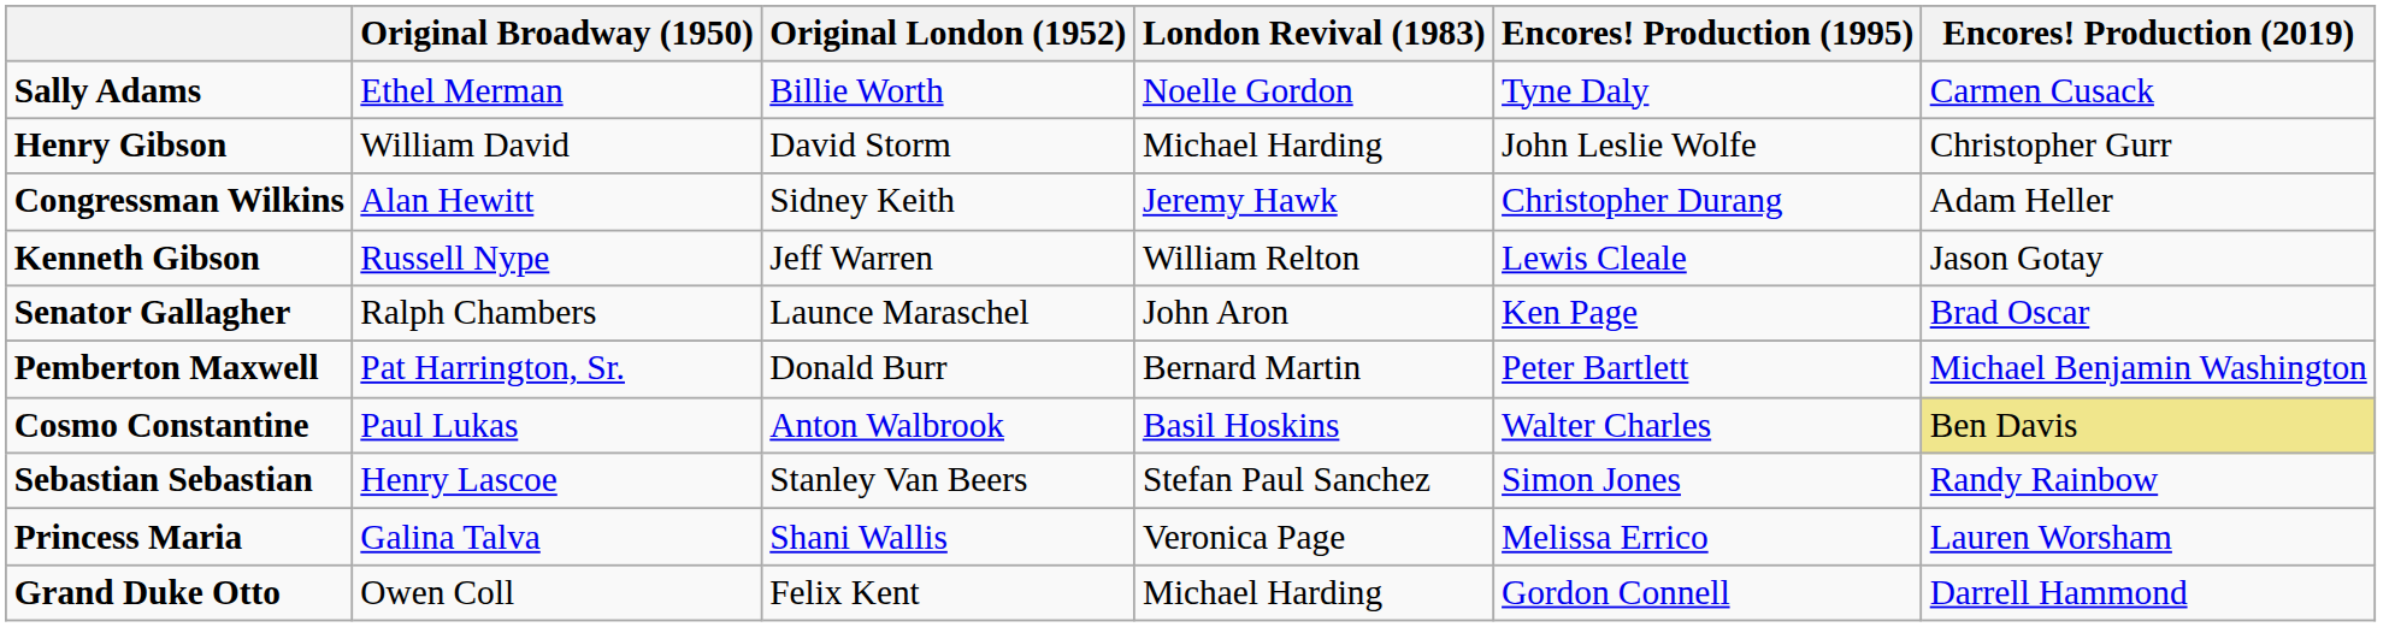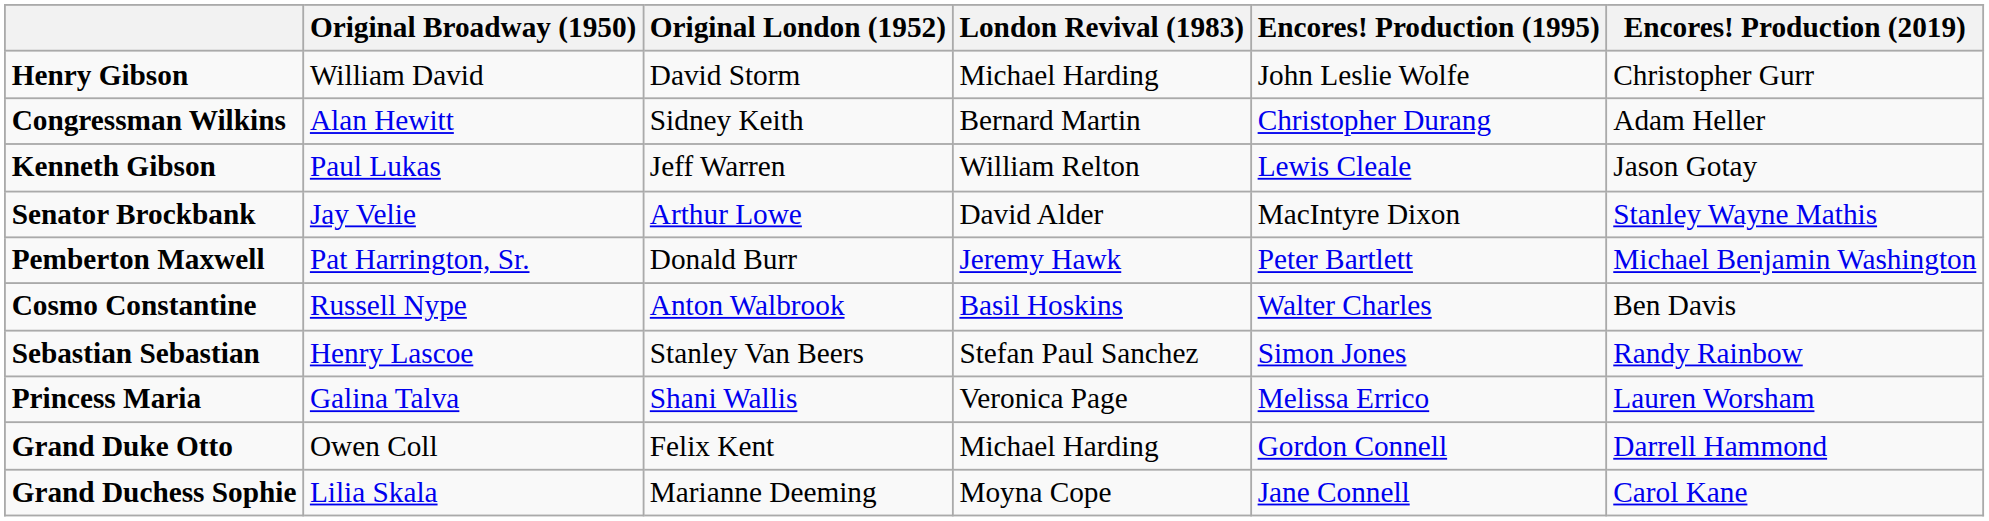- row: Sally Adams | Ethel Merman | Billie Worth | Noelle Gordon | Tyne Daly | Carmen Cusack
Congressman Wilkins | London Revival (1983): Jeremy Hawk -> Bernard Martin
Kenneth Gibson | Original Broadway (1950): Russell Nype -> Paul Lukas
- row: Senator Gallagher | Ralph Chambers | Launce Maraschel | John Aron | Ken Page | Brad Oscar
+ row: Senator Brockbank | Jay Velie | Arthur Lowe | David Alder | MacIntyre Dixon | Stanley Wayne Mathis
Pemberton Maxwell | London Revival (1983): Bernard Martin -> Jeremy Hawk
Cosmo Constantine | Original Broadway (1950): Paul Lukas -> Russell Nype
Cosmo Constantine | Encores! Production (2019): khaki background -> no background
+ row: Grand Duchess Sophie | Lilia Skala | Marianne Deeming | Moyna Cope | Jane Connell | Carol Kane
